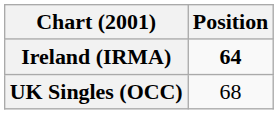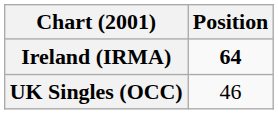UK Singles (OCC) | Position: 68 -> 46
